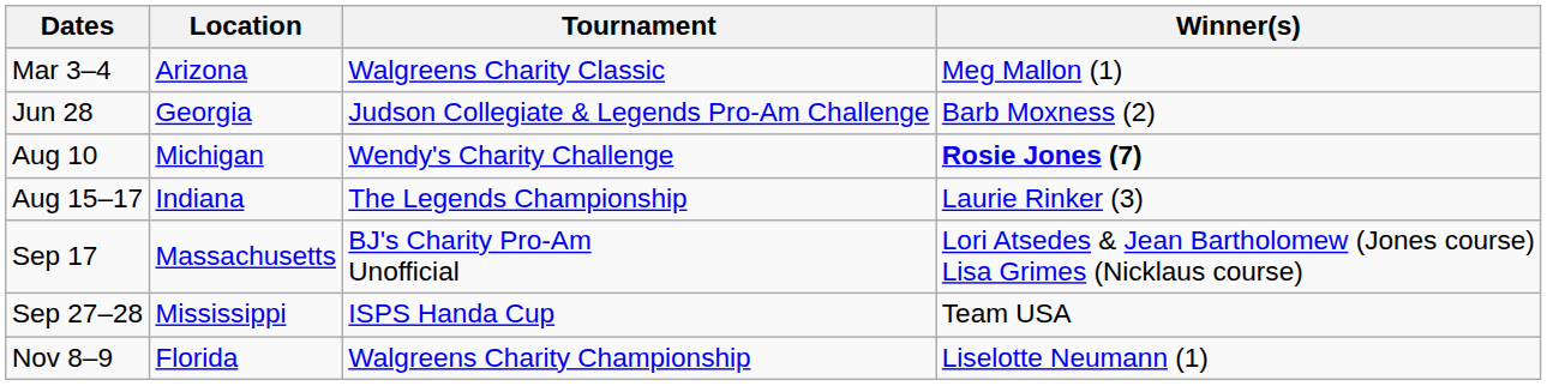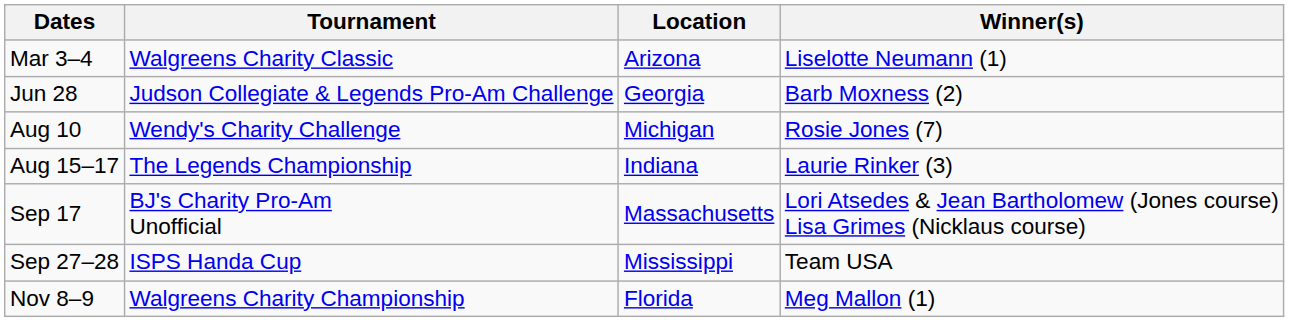columns swapped: Tournament <-> Location
Mar 3–4 | Winner(s): Meg Mallon (1) -> Liselotte Neumann (1)
Aug 10 | Winner(s): bold -> normal
Nov 8–9 | Winner(s): Liselotte Neumann (1) -> Meg Mallon (1)
